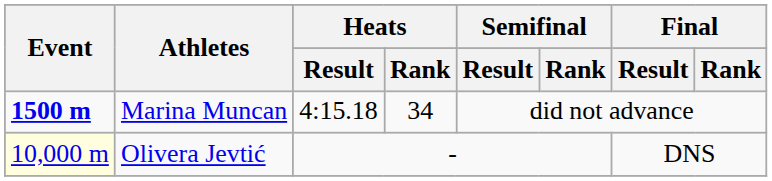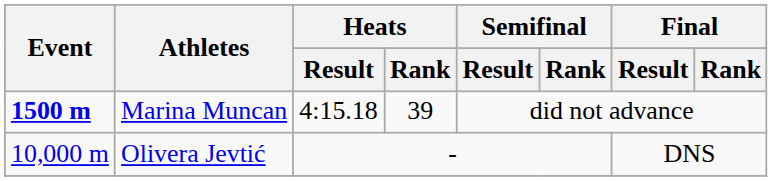Marina Muncan | Heats / Rank: 34 -> 39
Olivera Jevtić | Event: lightyellow background -> no background
